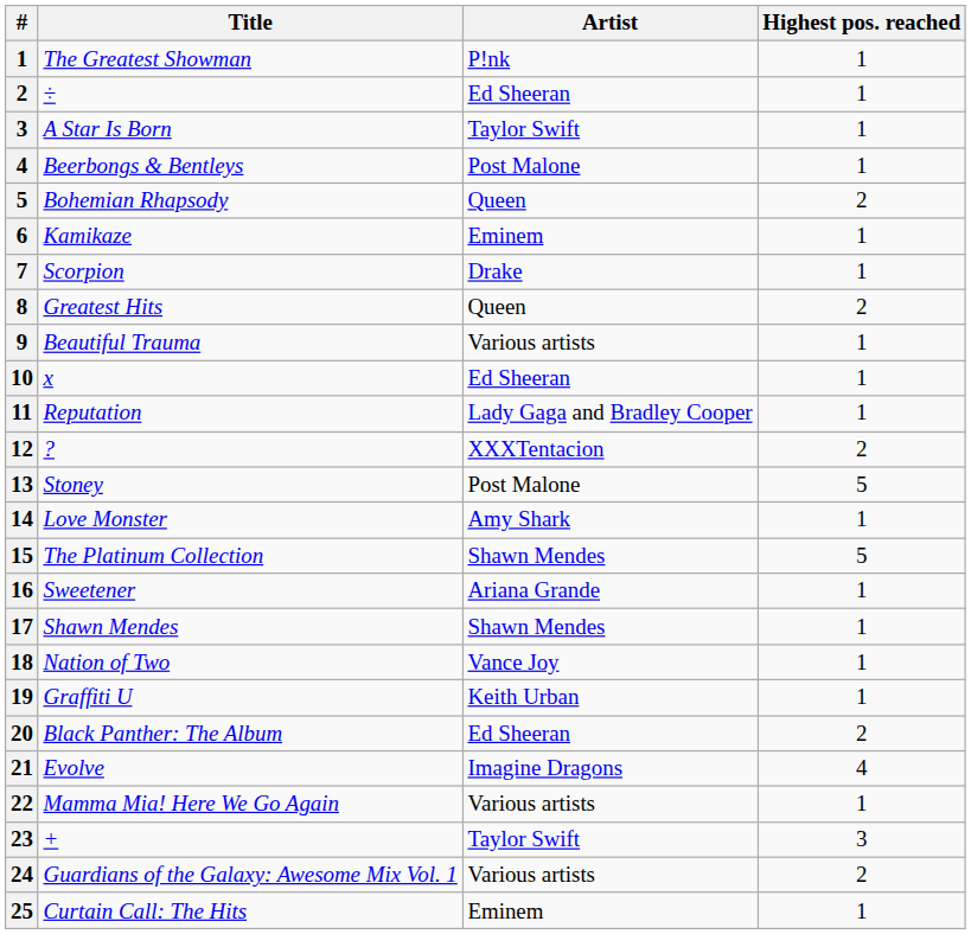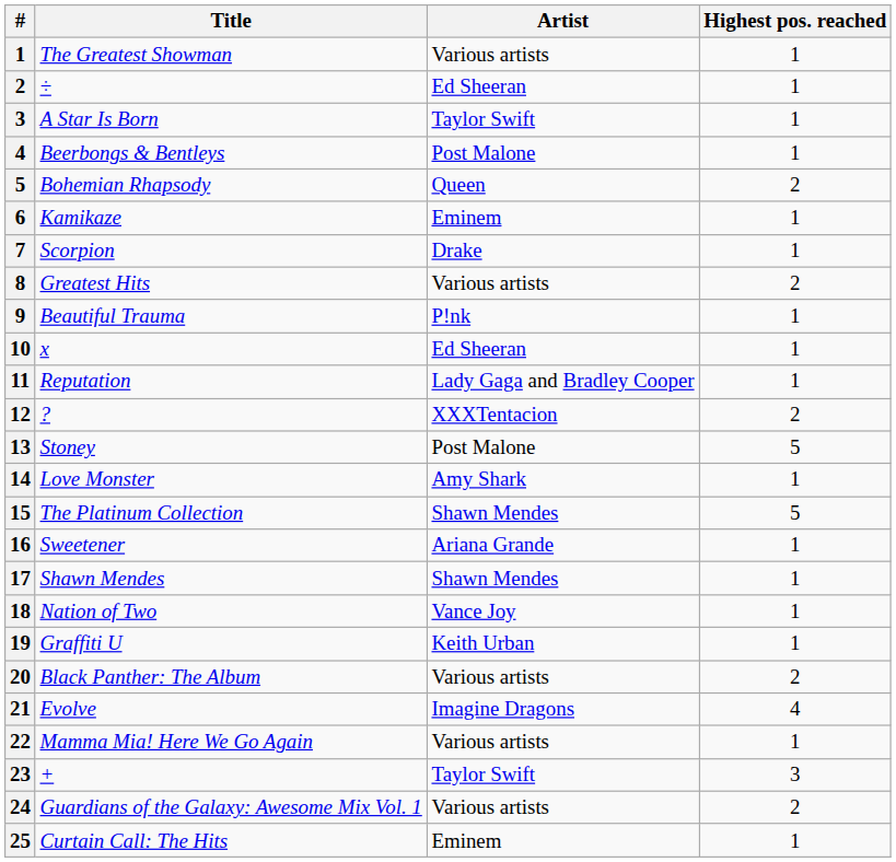The Greatest Showman | Artist: P!nk -> Various artists
Greatest Hits | Artist: Queen -> Various artists
Beautiful Trauma | Artist: Various artists -> P!nk
Black Panther: The Album | Artist: Ed Sheeran -> Various artists
